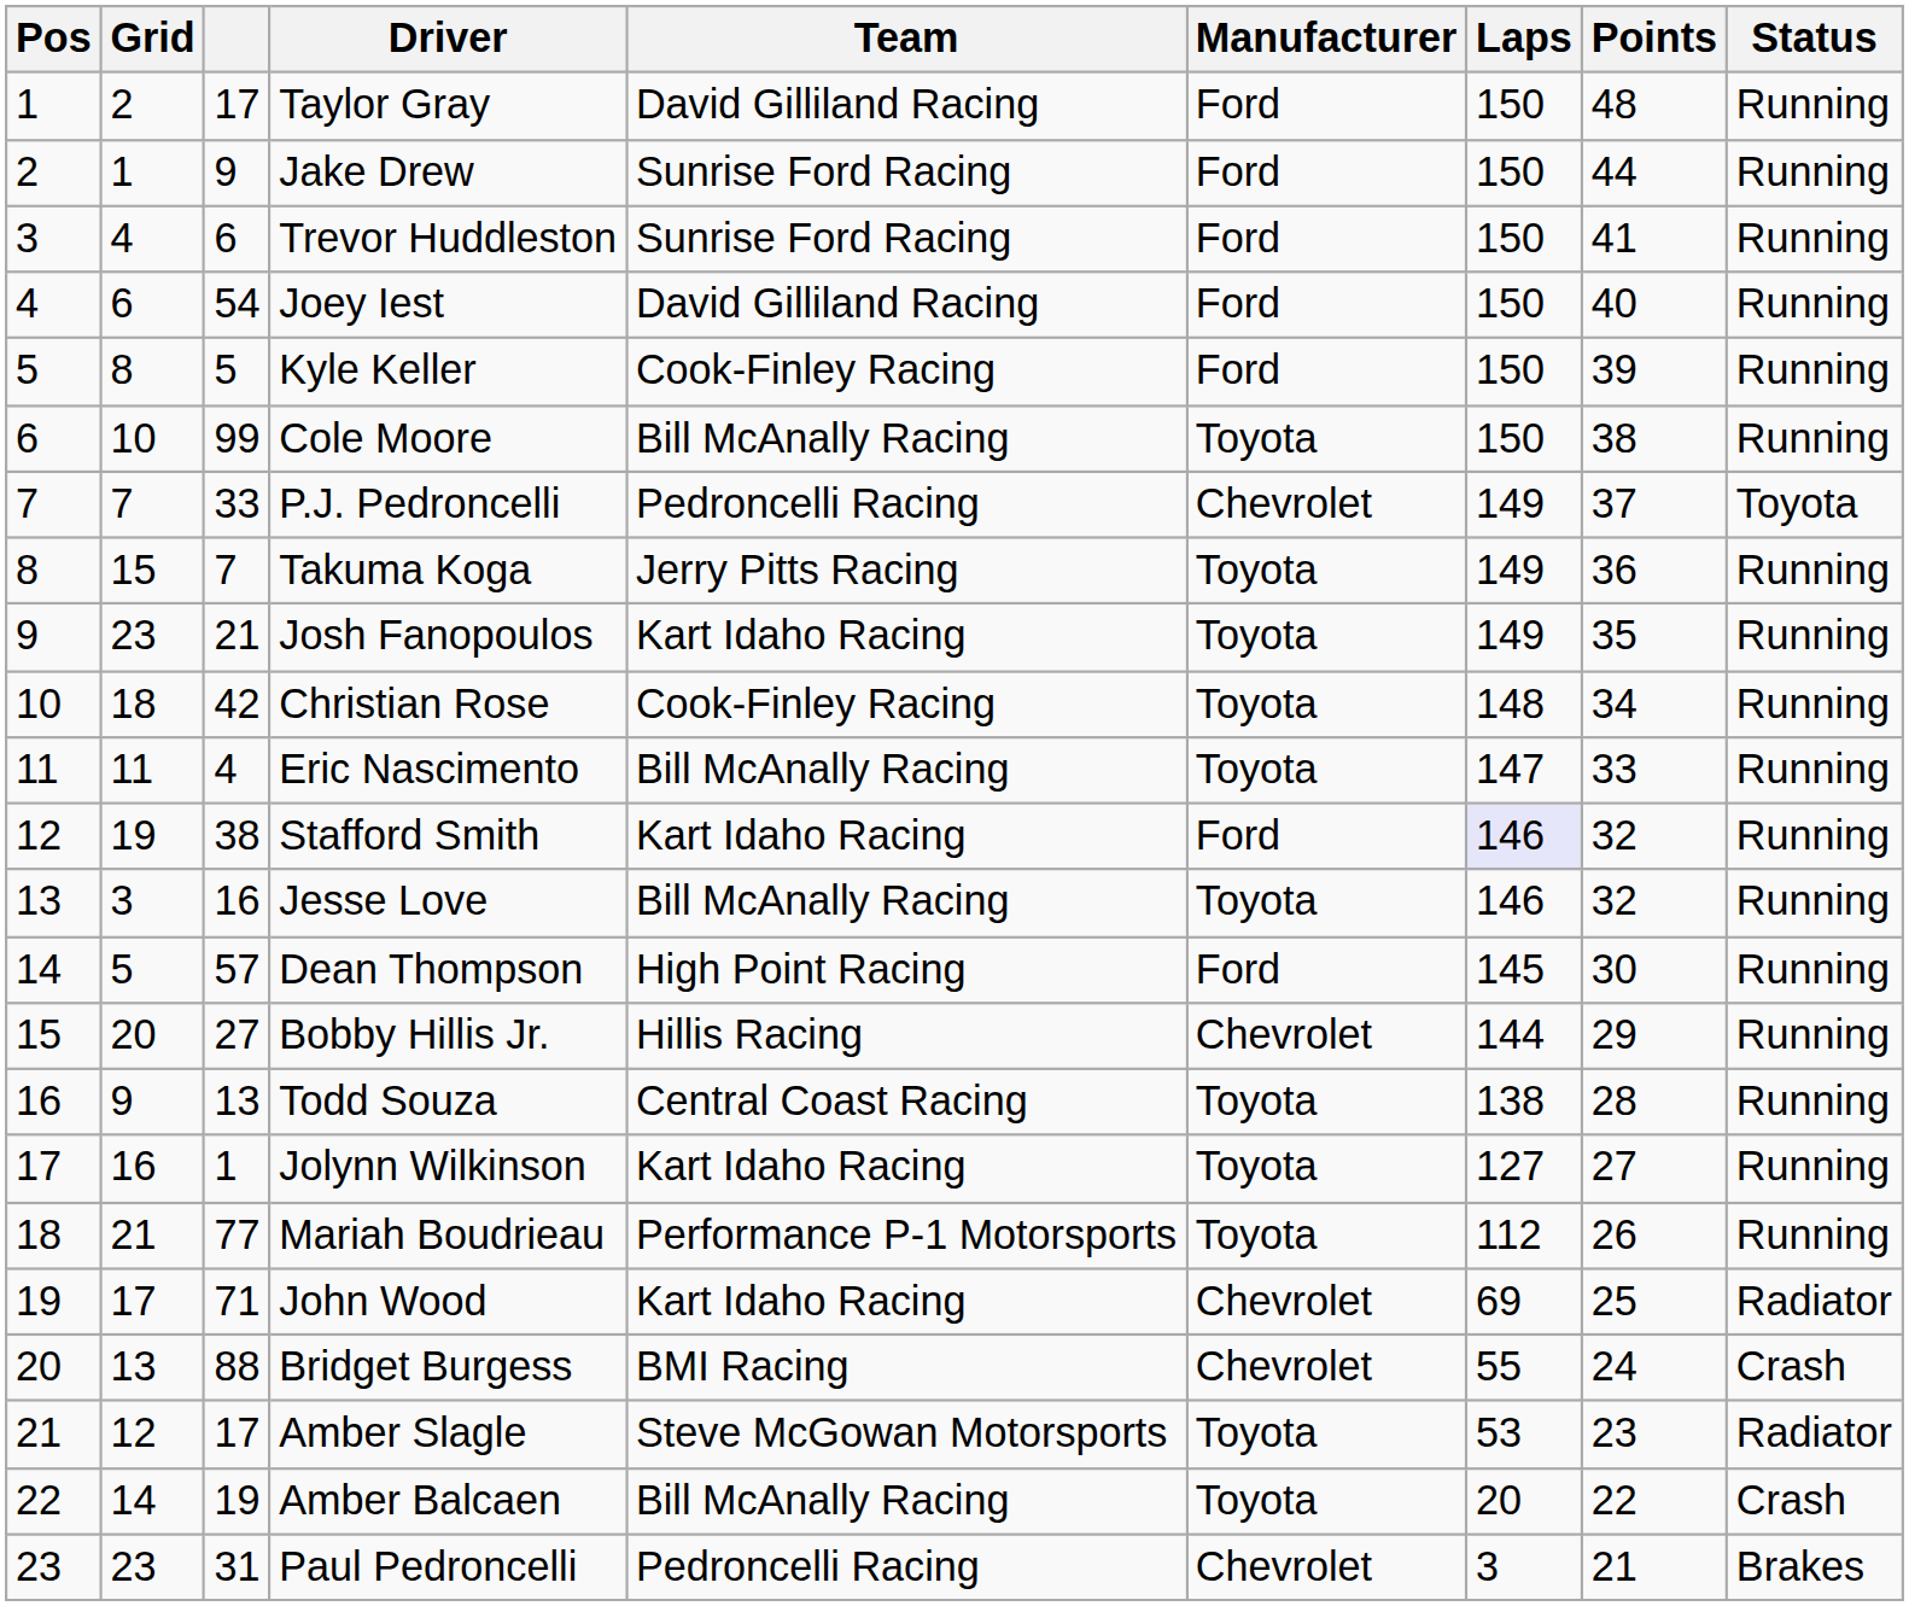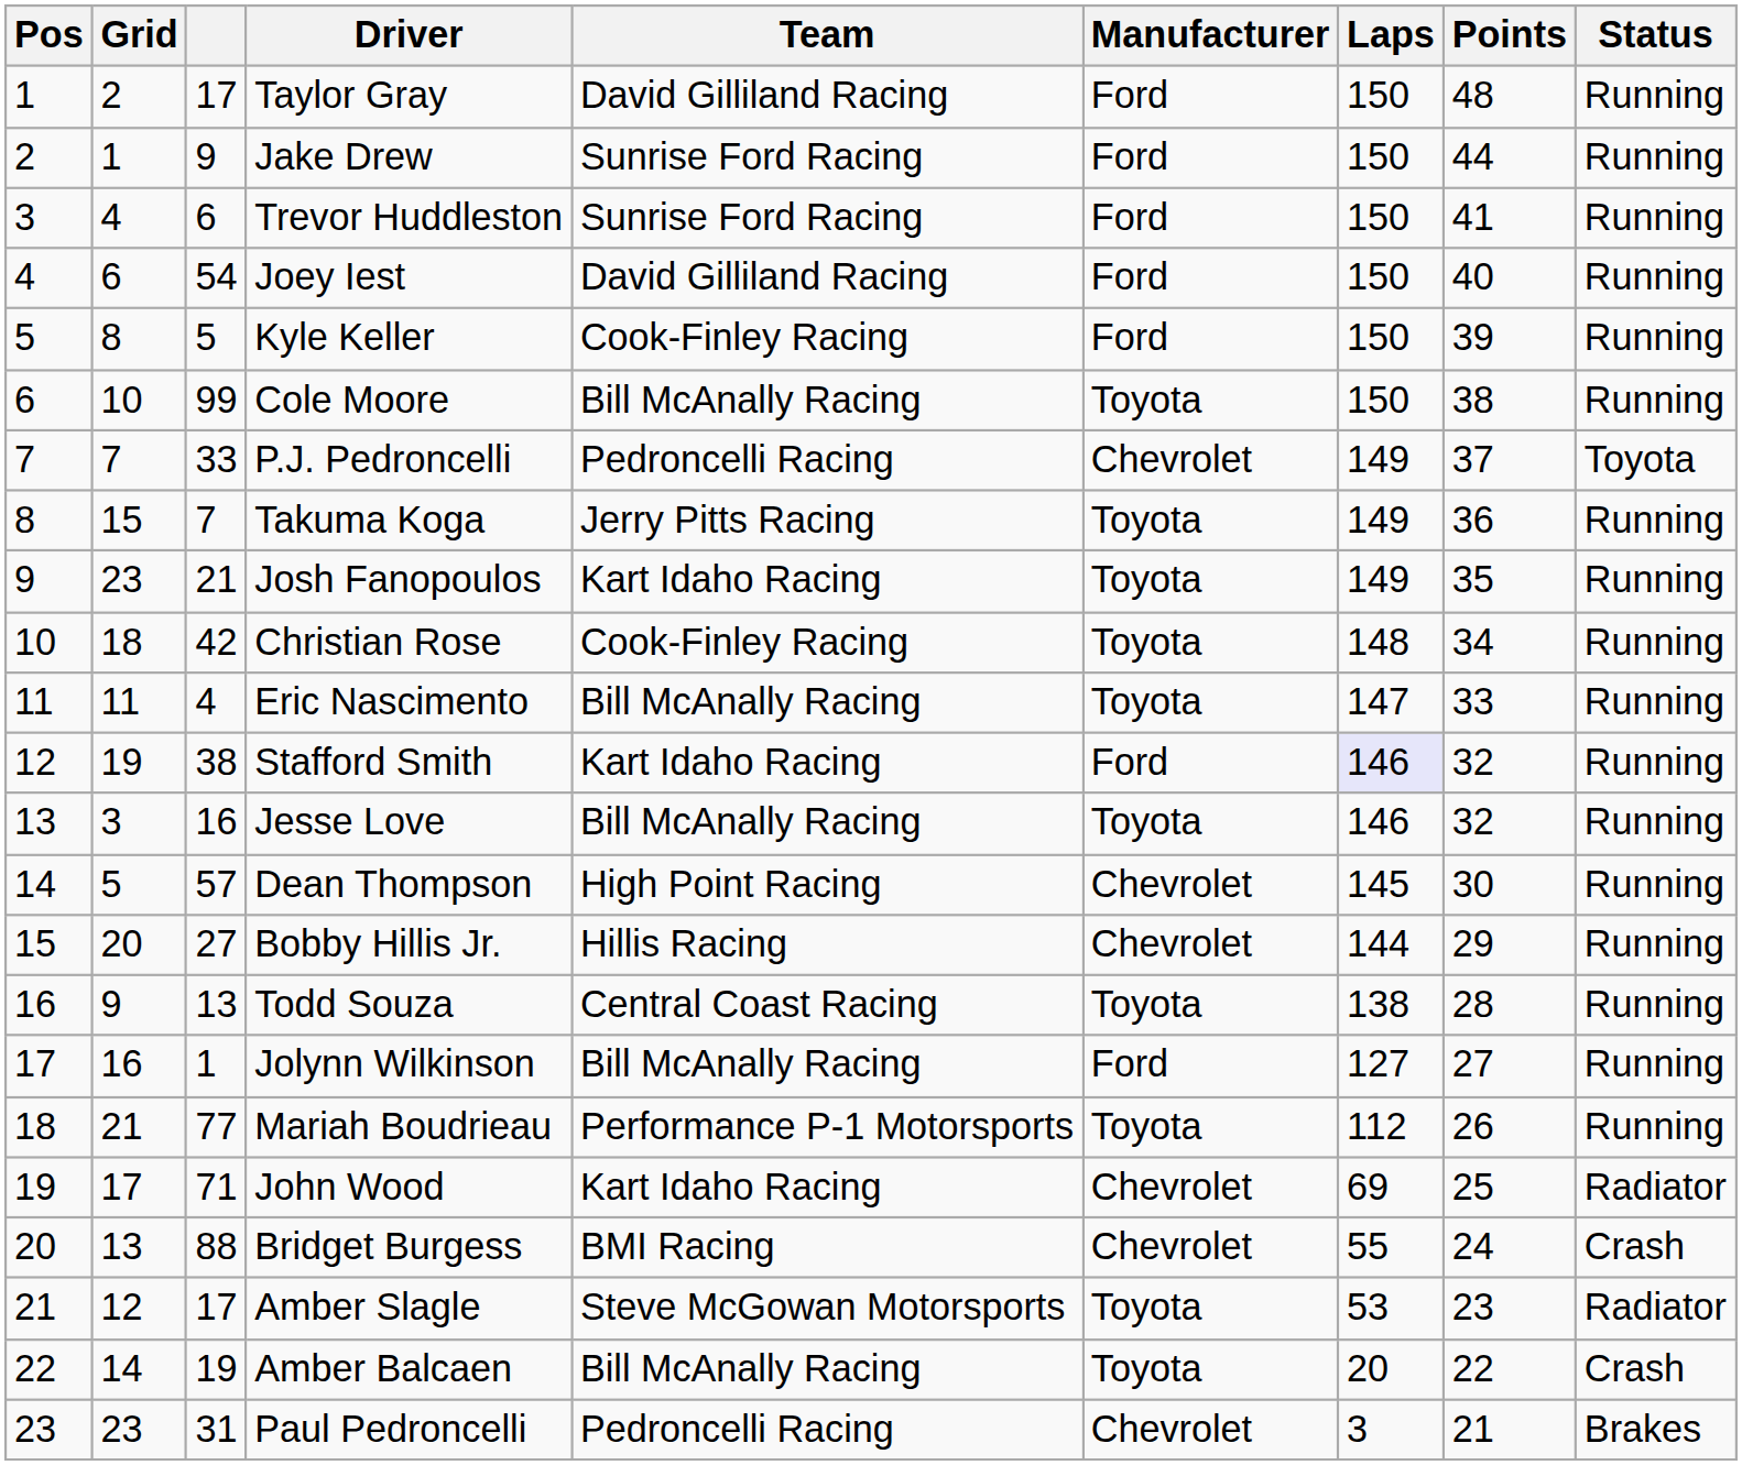Dean Thompson | Manufacturer: Ford -> Chevrolet
Jolynn Wilkinson | Team: Kart Idaho Racing -> Bill McAnally Racing
Jolynn Wilkinson | Manufacturer: Toyota -> Ford
